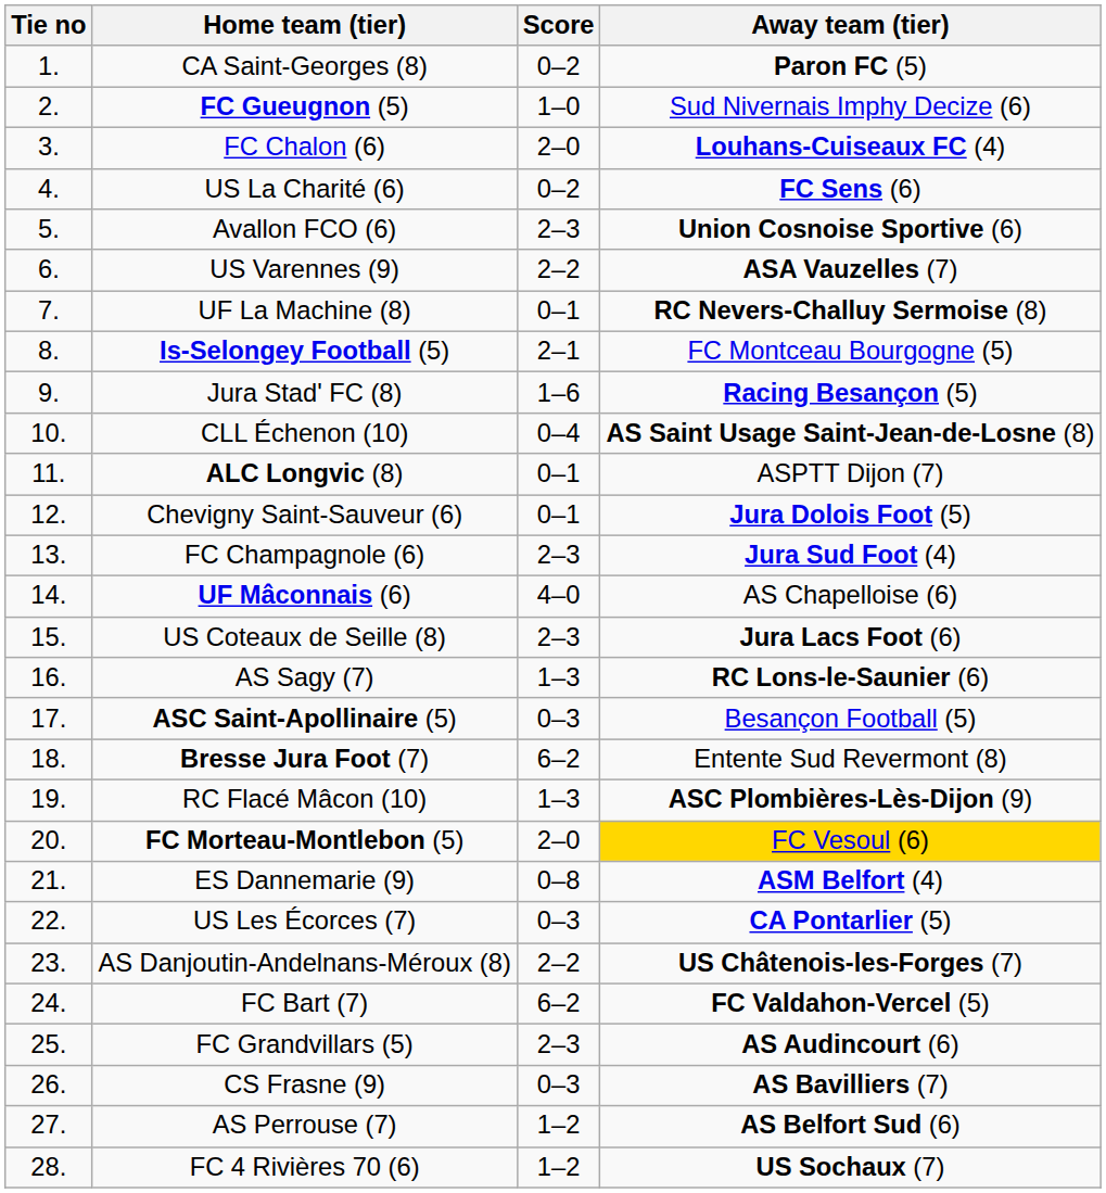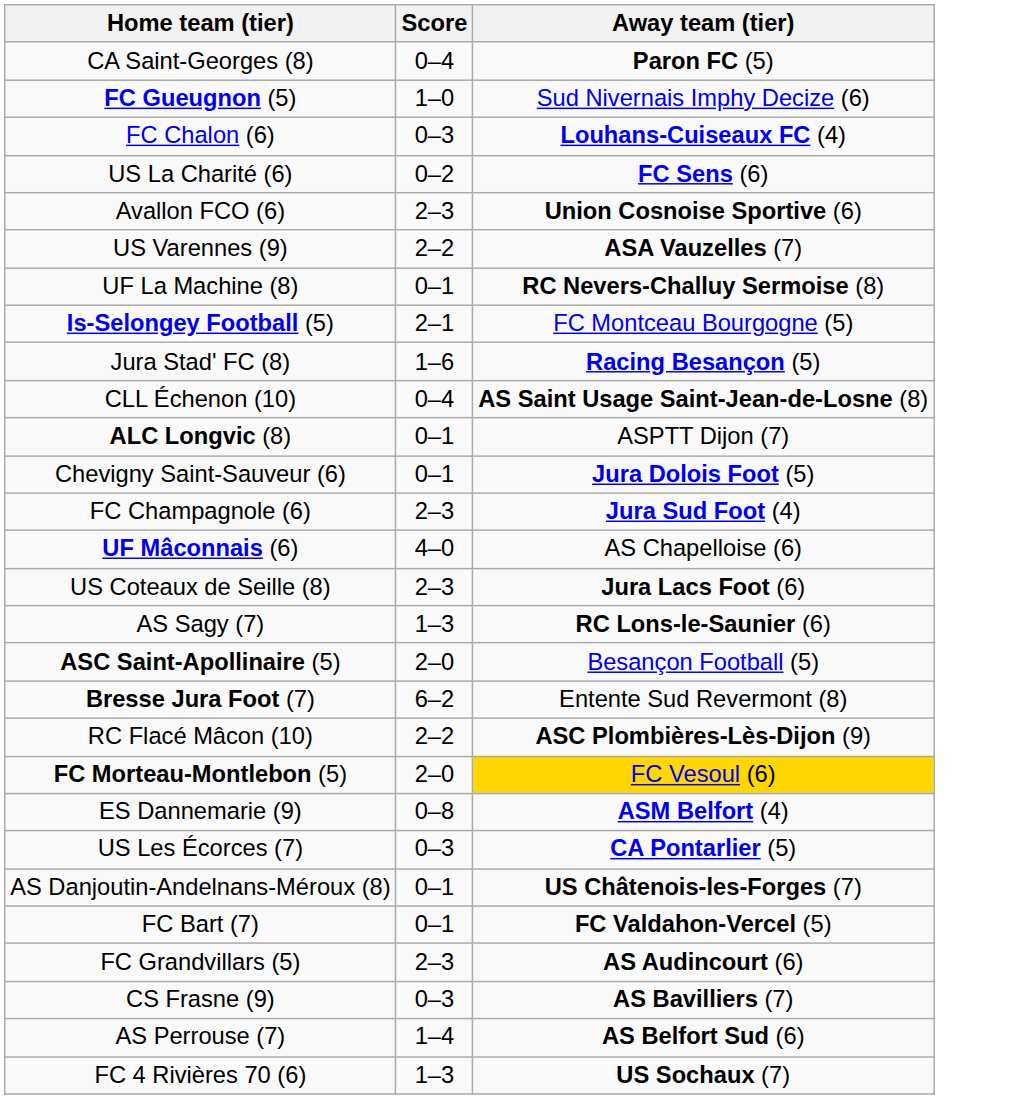- column: Tie no | 1. | 2. | 3. | 4. | 5. | 6. | 7. | 8. | 9. | 10. | 11. | 12. | 13. | 14. | 15. | 16. | 17. | 18. | 19. | 20. | 21. | 22. | 23. | 24. | 25. | 26. | 27. | 28.
CA Saint-Georges (8) | Score: 0–2 -> 0–4
FC Chalon (6) | Score: 2–0 -> 0–3
ASC Saint-Apollinaire (5) | Score: 0–3 -> 2–0
RC Flacé Mâcon (10) | Score: 1–3 -> 2–2
AS Danjoutin-Andelnans-Méroux (8) | Score: 2–2 -> 0–1
FC Bart (7) | Score: 6–2 -> 0–1
AS Perrouse (7) | Score: 1–2 -> 1–4
FC 4 Rivières 70 (6) | Score: 1–2 -> 1–3
